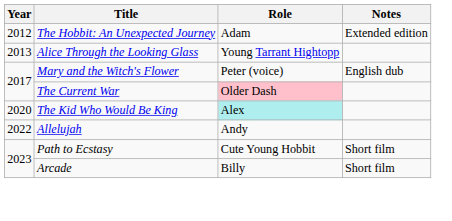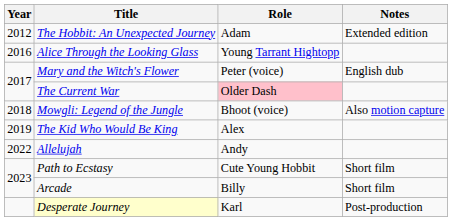Alice Through the Looking Glass | Year: 2013 -> 2016
+ row: 2018 | Mowgli: Legend of the Jungle | Bhoot (voice) | Also motion capture
The Kid Who Would Be King | Year: 2020 -> 2019
The Kid Who Would Be King | Role: paleturquoise background -> no background
+ row: Desperate Journey | Karl | Post-production
